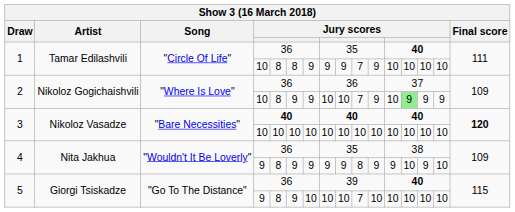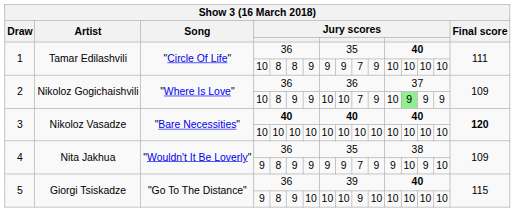4 / 9 | column 10: 8 -> 7
5 / 9 | column 10: 7 -> 9
